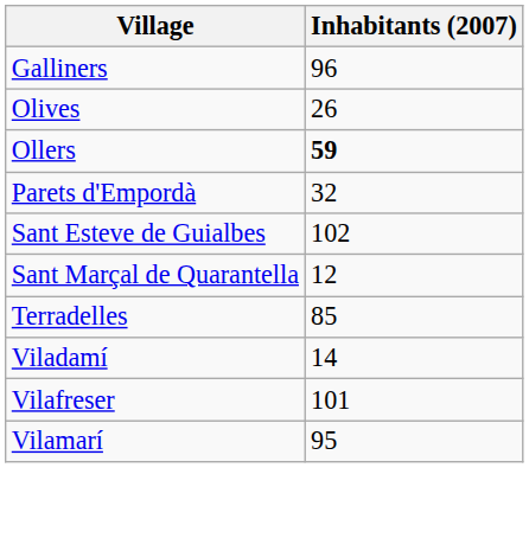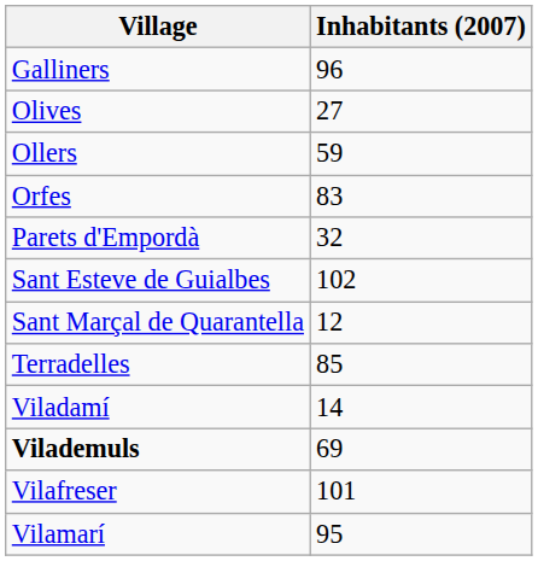Olives | Inhabitants (2007): 26 -> 27
Ollers | Inhabitants (2007): bold -> normal
+ row: Orfes | 83
+ row: Vilademuls | 69
